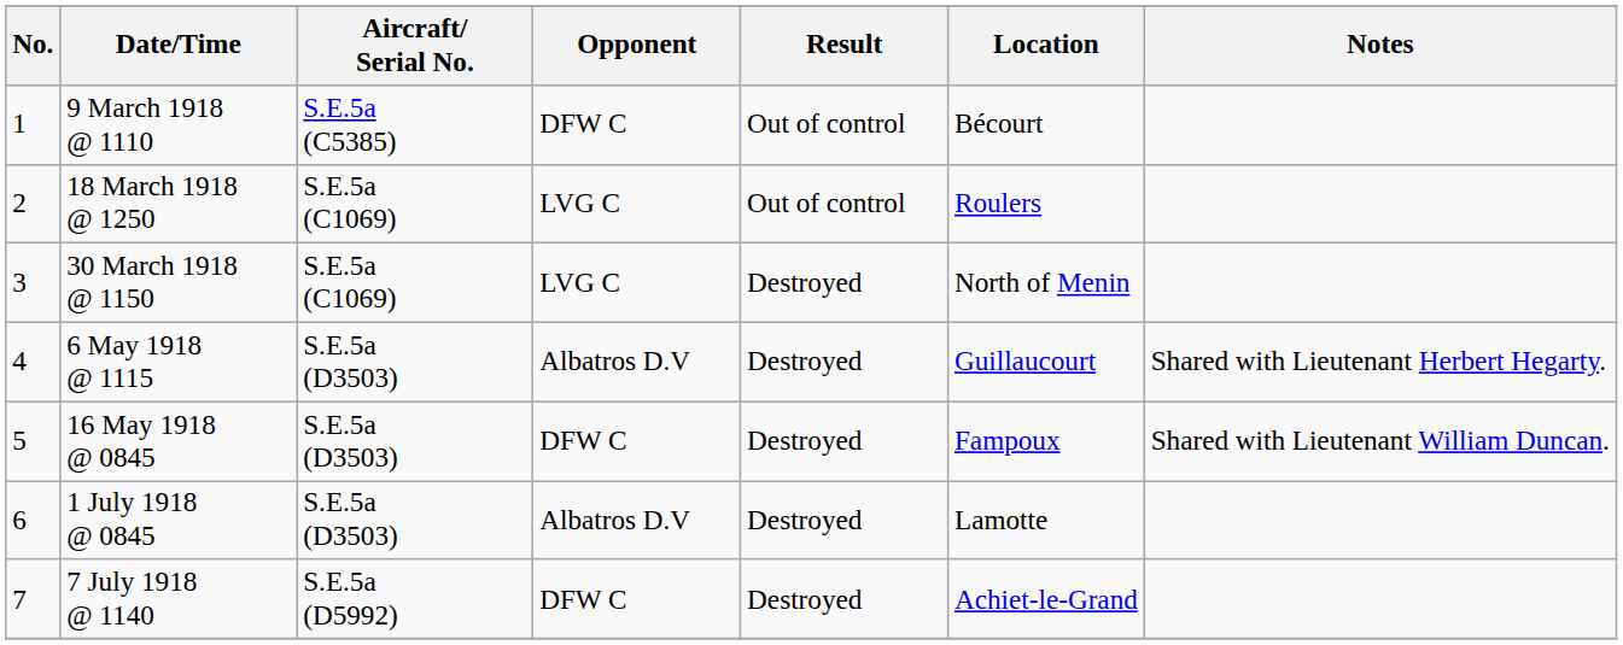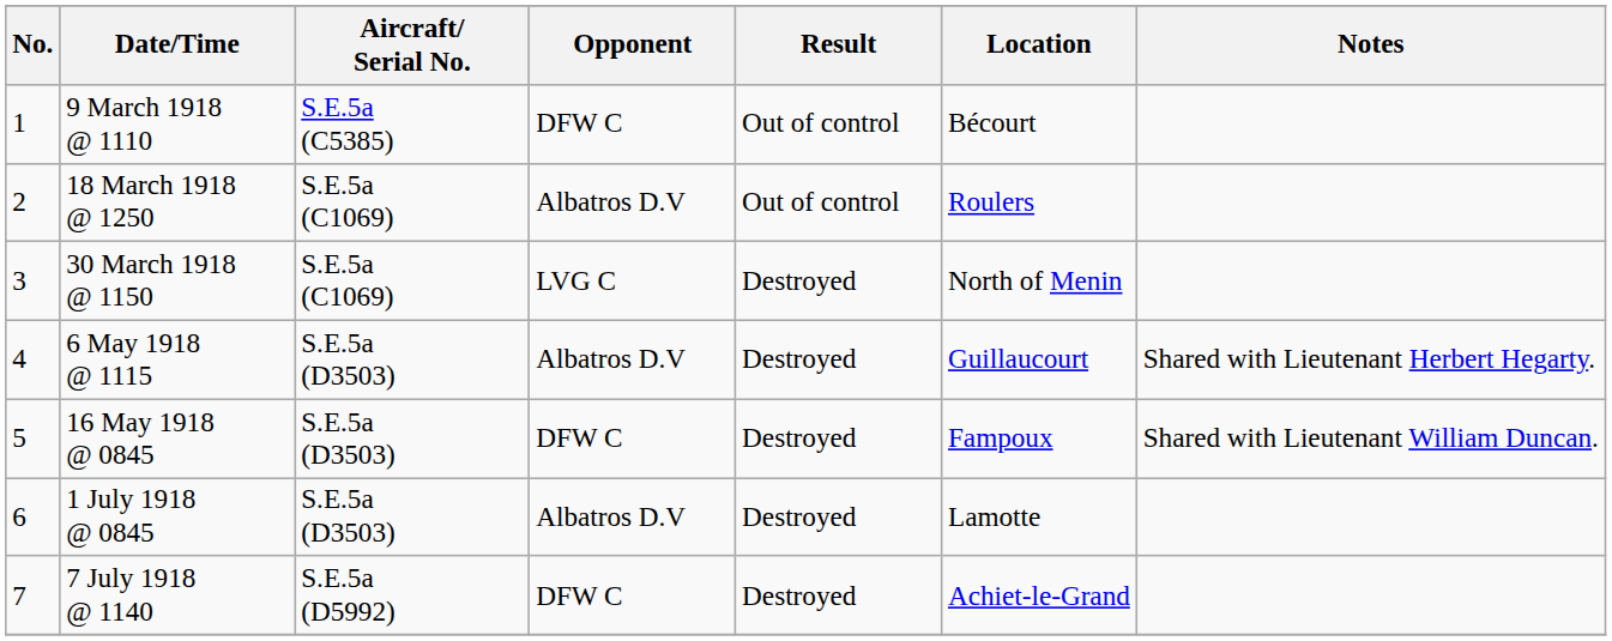18 March 1918 @ 1250 | Opponent: LVG C -> Albatros D.V
